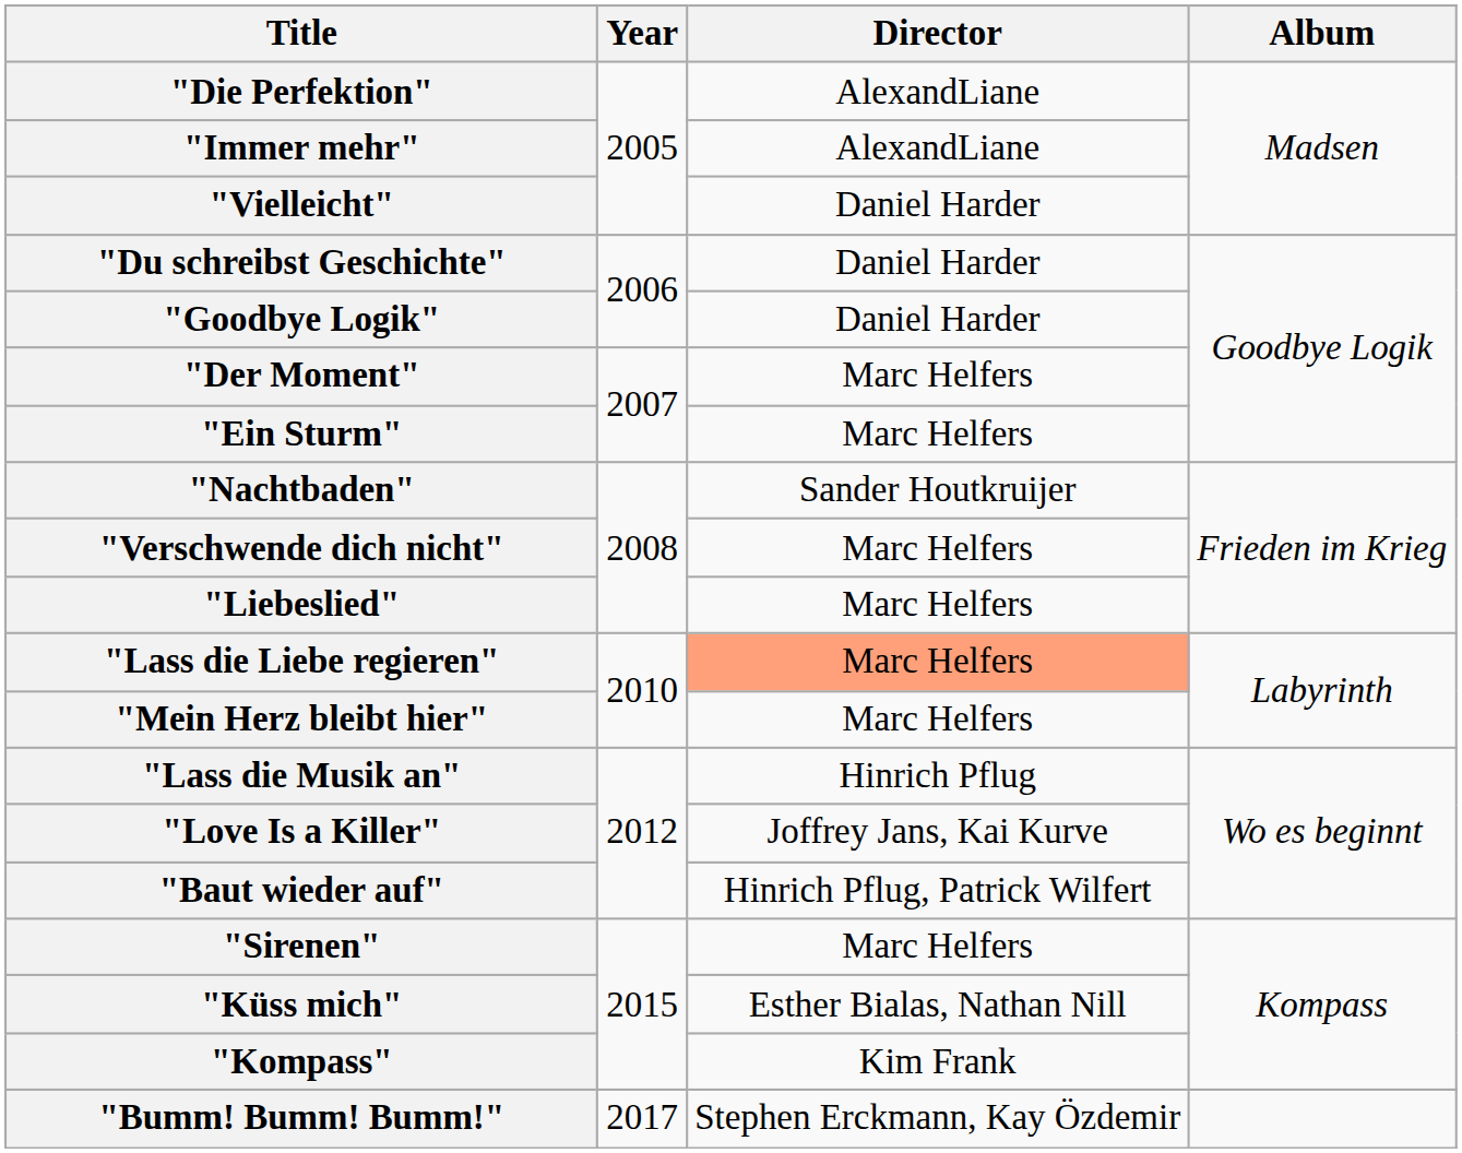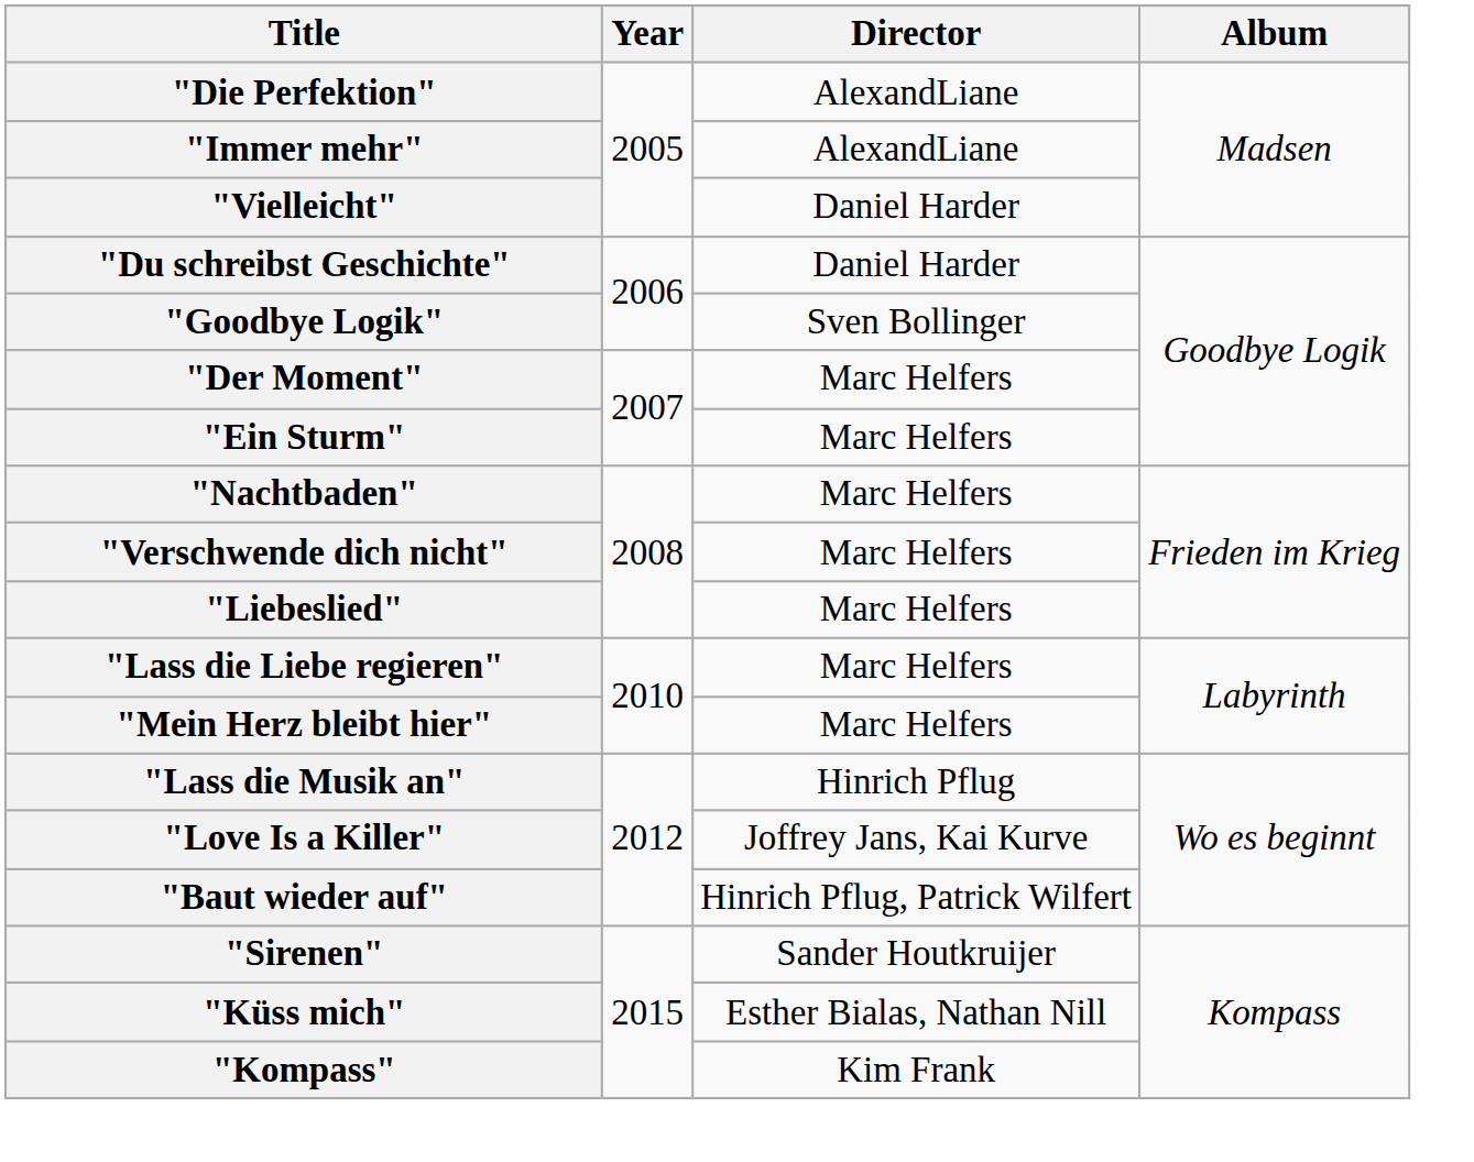"Goodbye Logik" | Director: Daniel Harder -> Sven Bollinger
"Nachtbaden" | Director: Sander Houtkruijer -> Marc Helfers
"Lass die Liebe regieren" | Director: lightsalmon background -> no background
"Sirenen" | Director: Marc Helfers -> Sander Houtkruijer
- row: "Bumm! Bumm! Bumm!" | 2017 | Stephen Erckmann, Kay Özdemir
